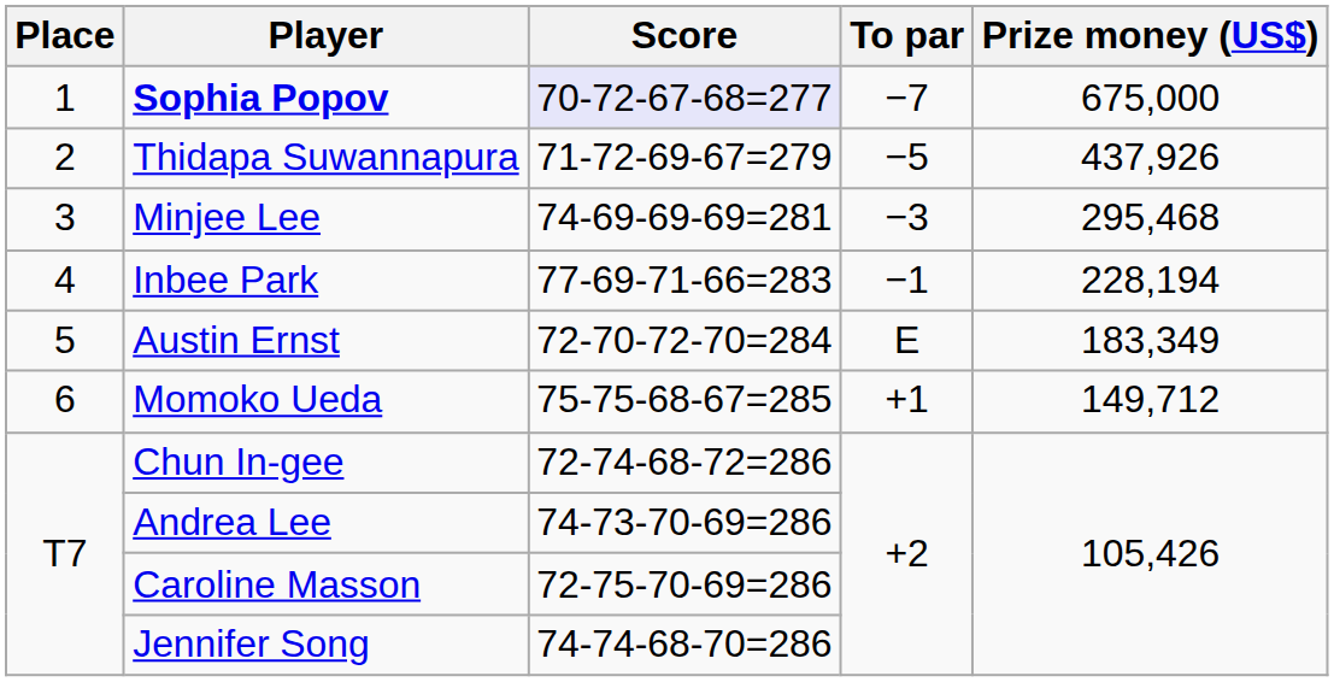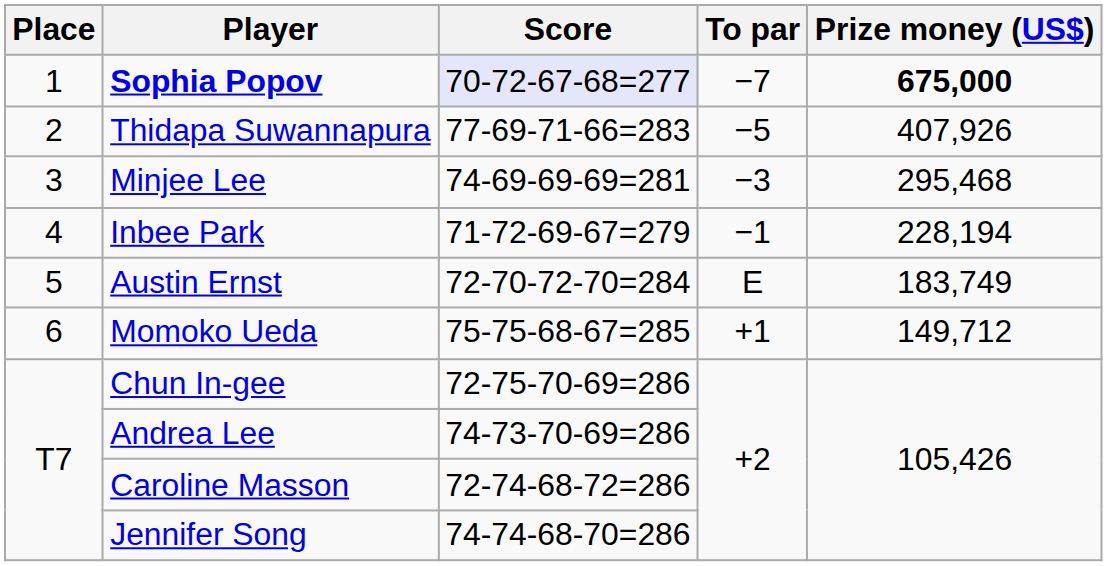Sophia Popov | Prize money (US$): normal -> bold
Thidapa Suwannapura | Score: 71-72-69-67=279 -> 77-69-71-66=283
Thidapa Suwannapura | Prize money (US$): 437,926 -> 407,926
Inbee Park | Score: 77-69-71-66=283 -> 71-72-69-67=279
Austin Ernst | Prize money (US$): 183,349 -> 183,749
Chun In-gee | Score: 72-74-68-72=286 -> 72-75-70-69=286
Caroline Masson | Score: 72-75-70-69=286 -> 72-74-68-72=286
